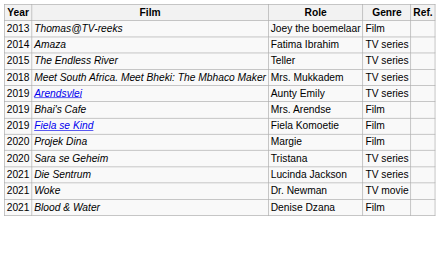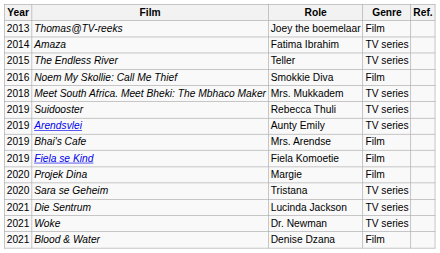+ row: 2016 | Noem My Skollie: Call Me Thief | Smokkie Diva | Film
+ row: 2019 | Suidooster | Rebecca Thuli | TV series
Woke | Genre: TV movie -> TV series
